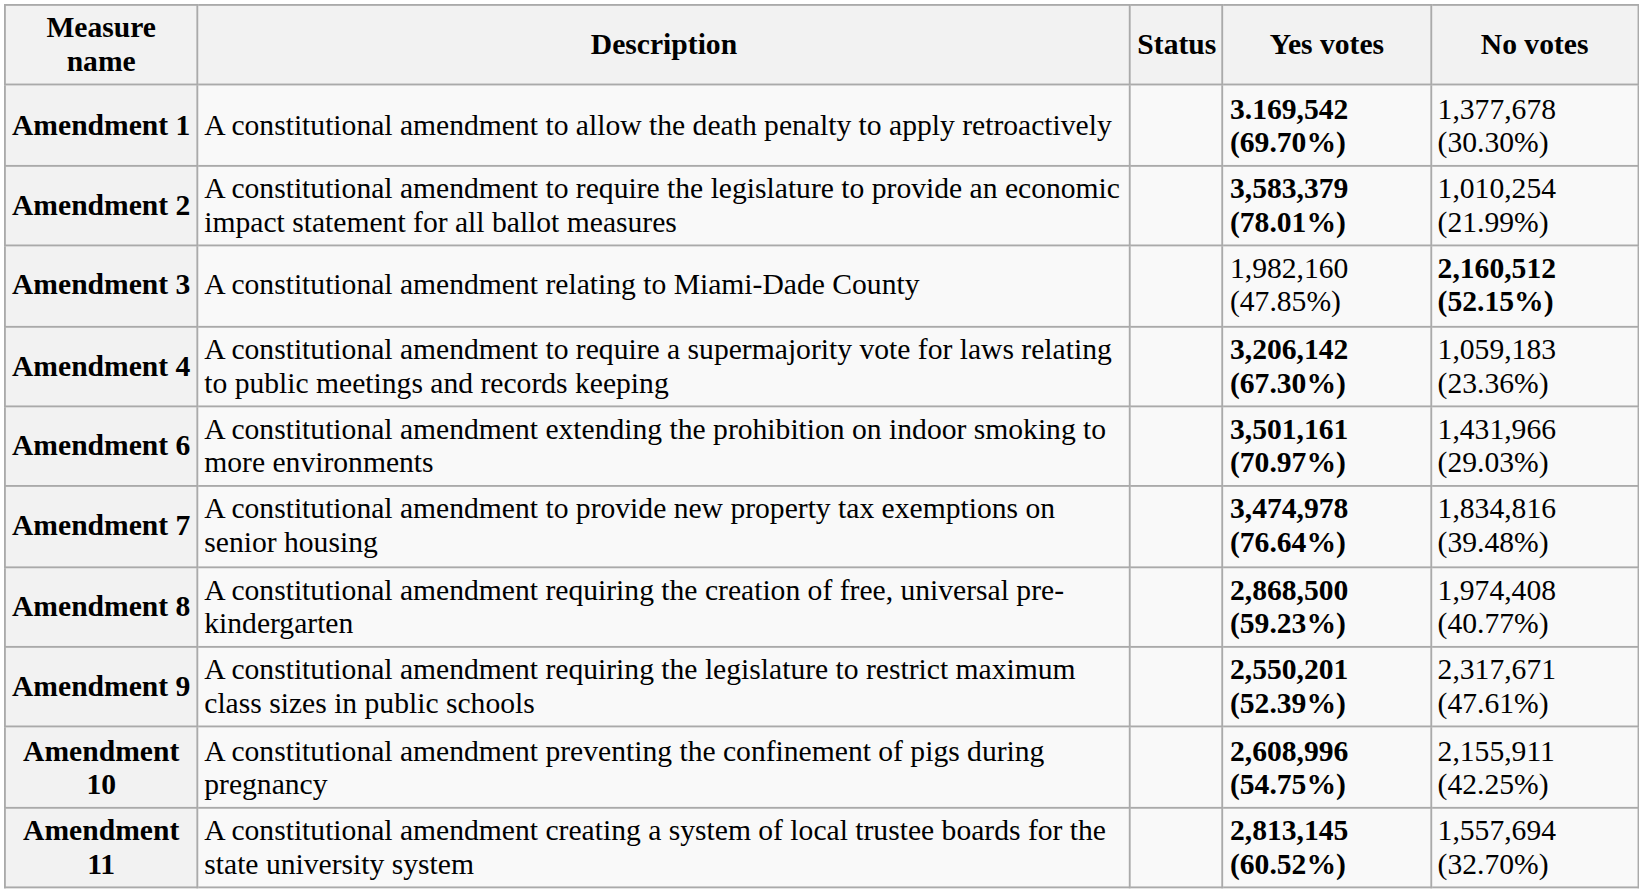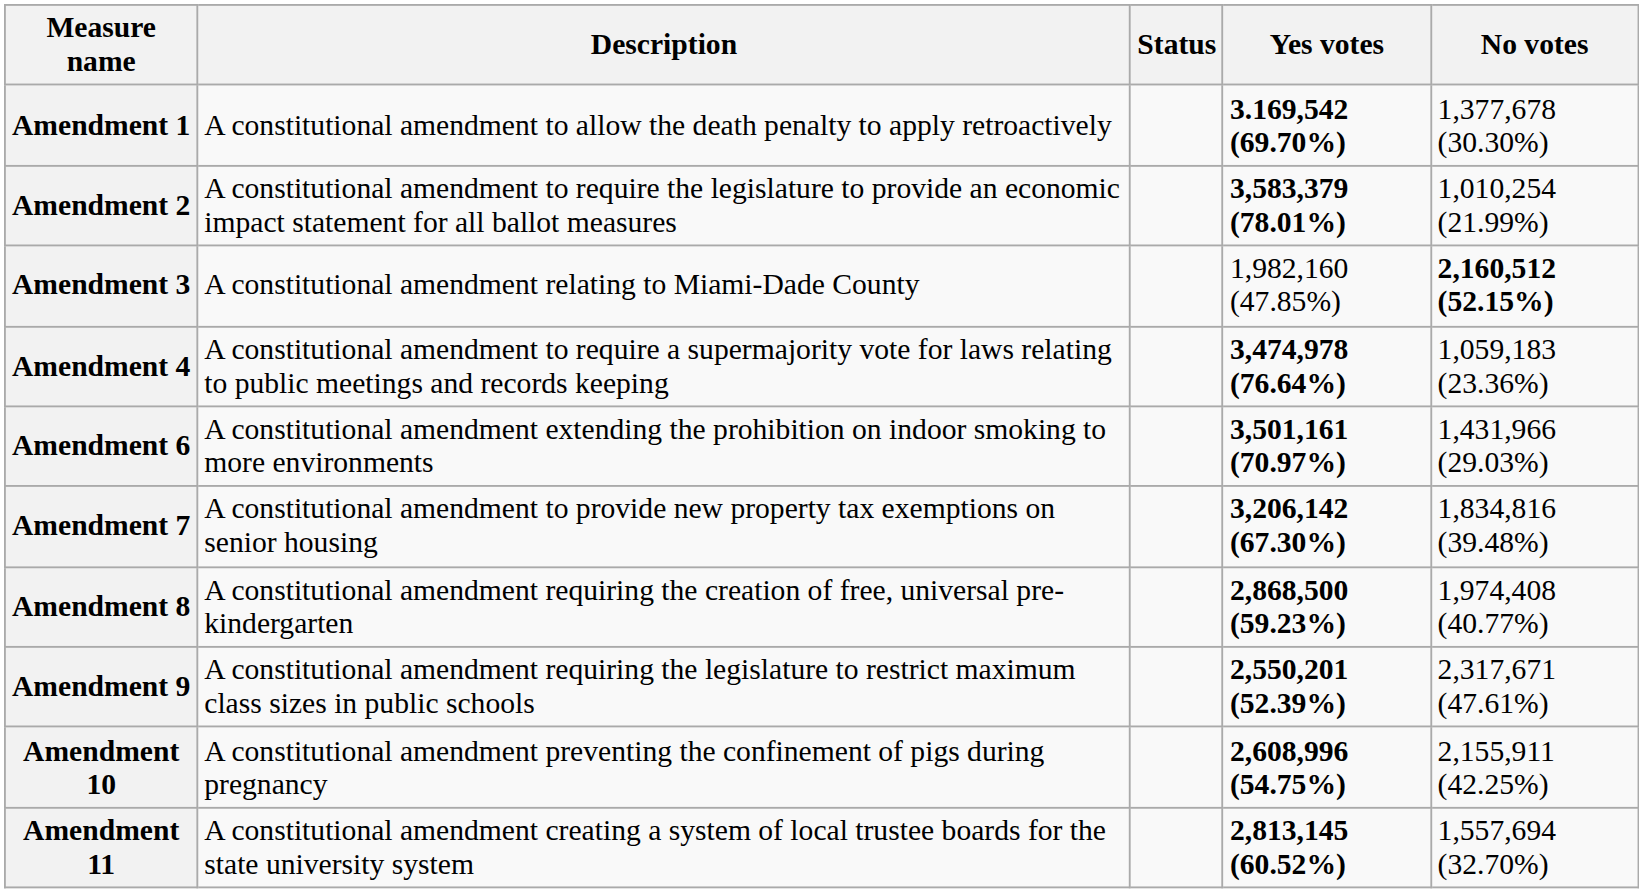Amendment 4 | Yes votes: 3,206,142 (67.30%) -> 3,474,978 (76.64%)
Amendment 7 | Yes votes: 3,474,978 (76.64%) -> 3,206,142 (67.30%)
